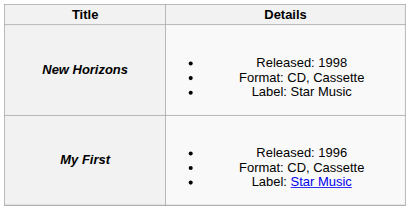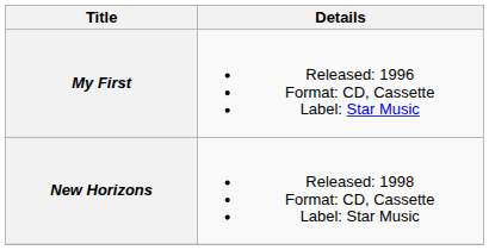rows swapped: My First <-> New Horizons
